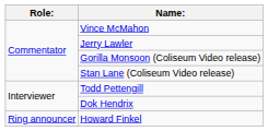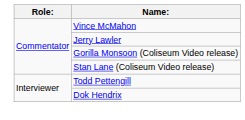- row: Ring announcer | Howard Finkel
